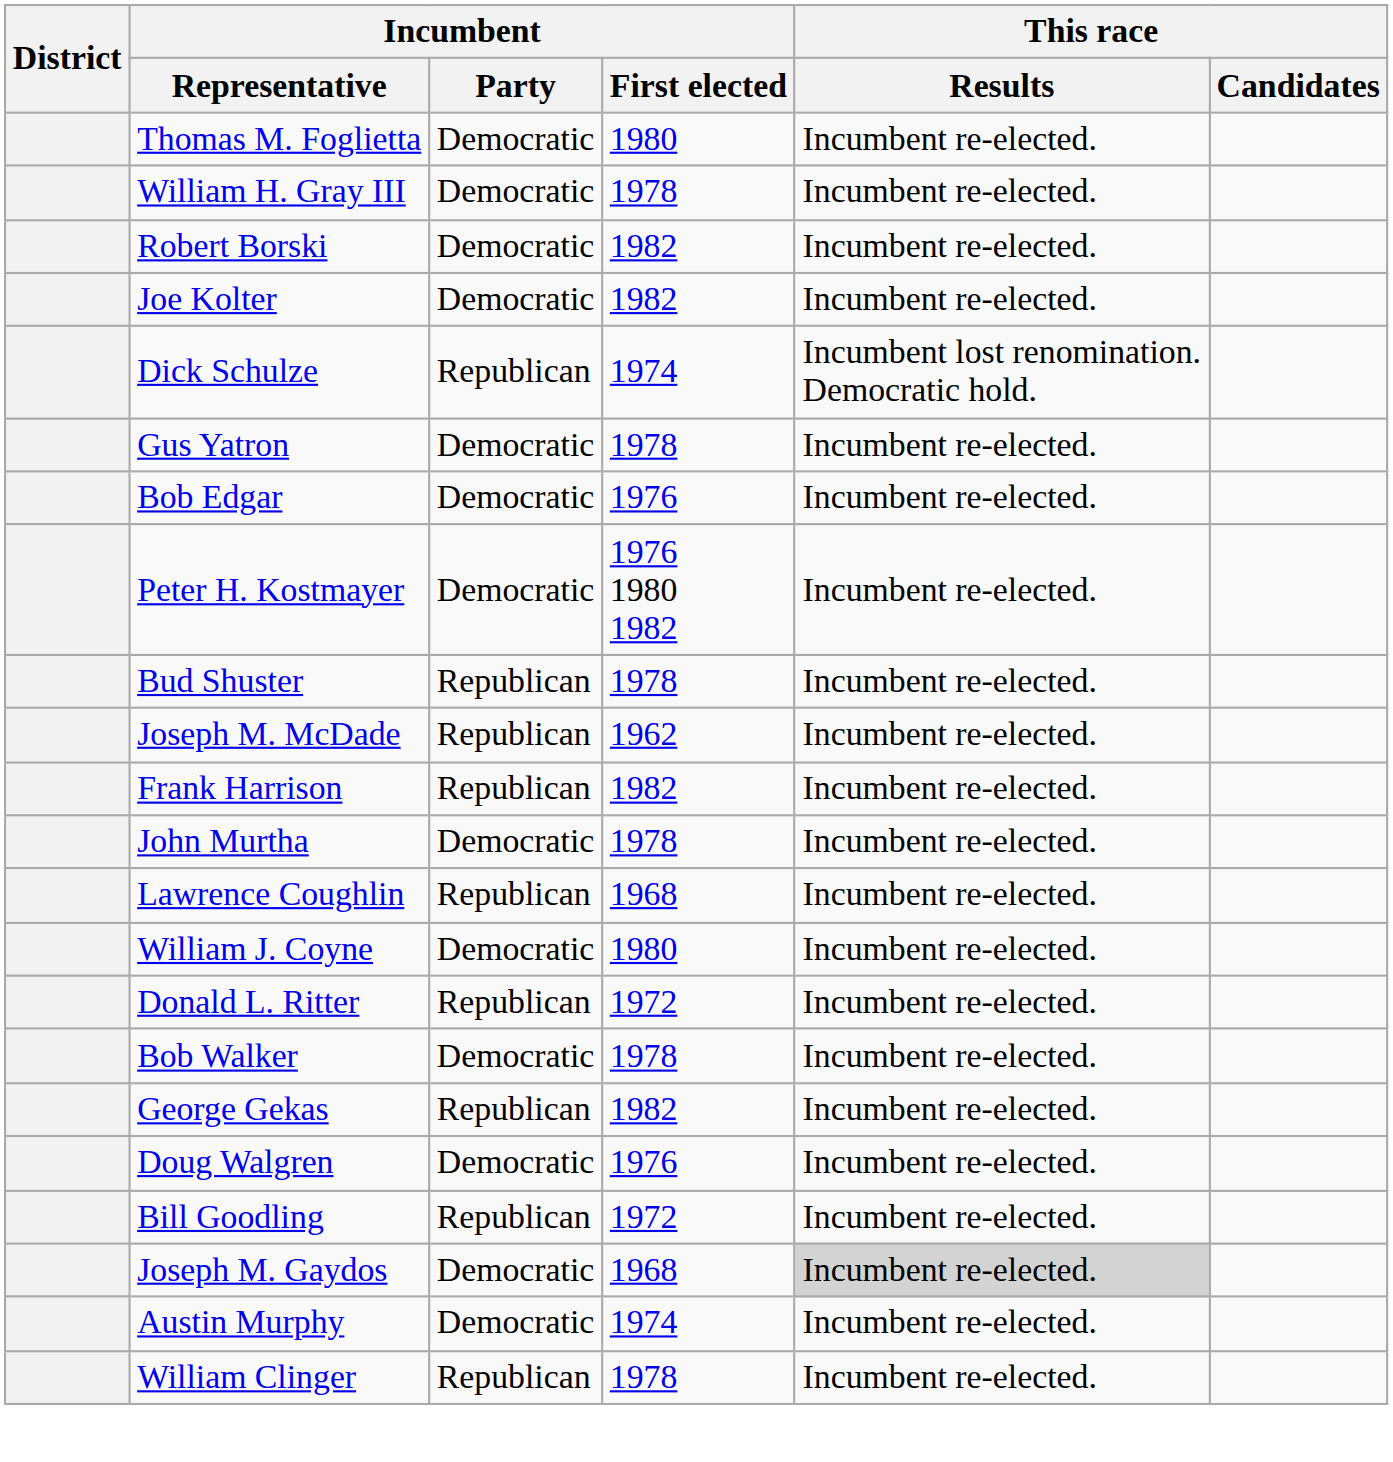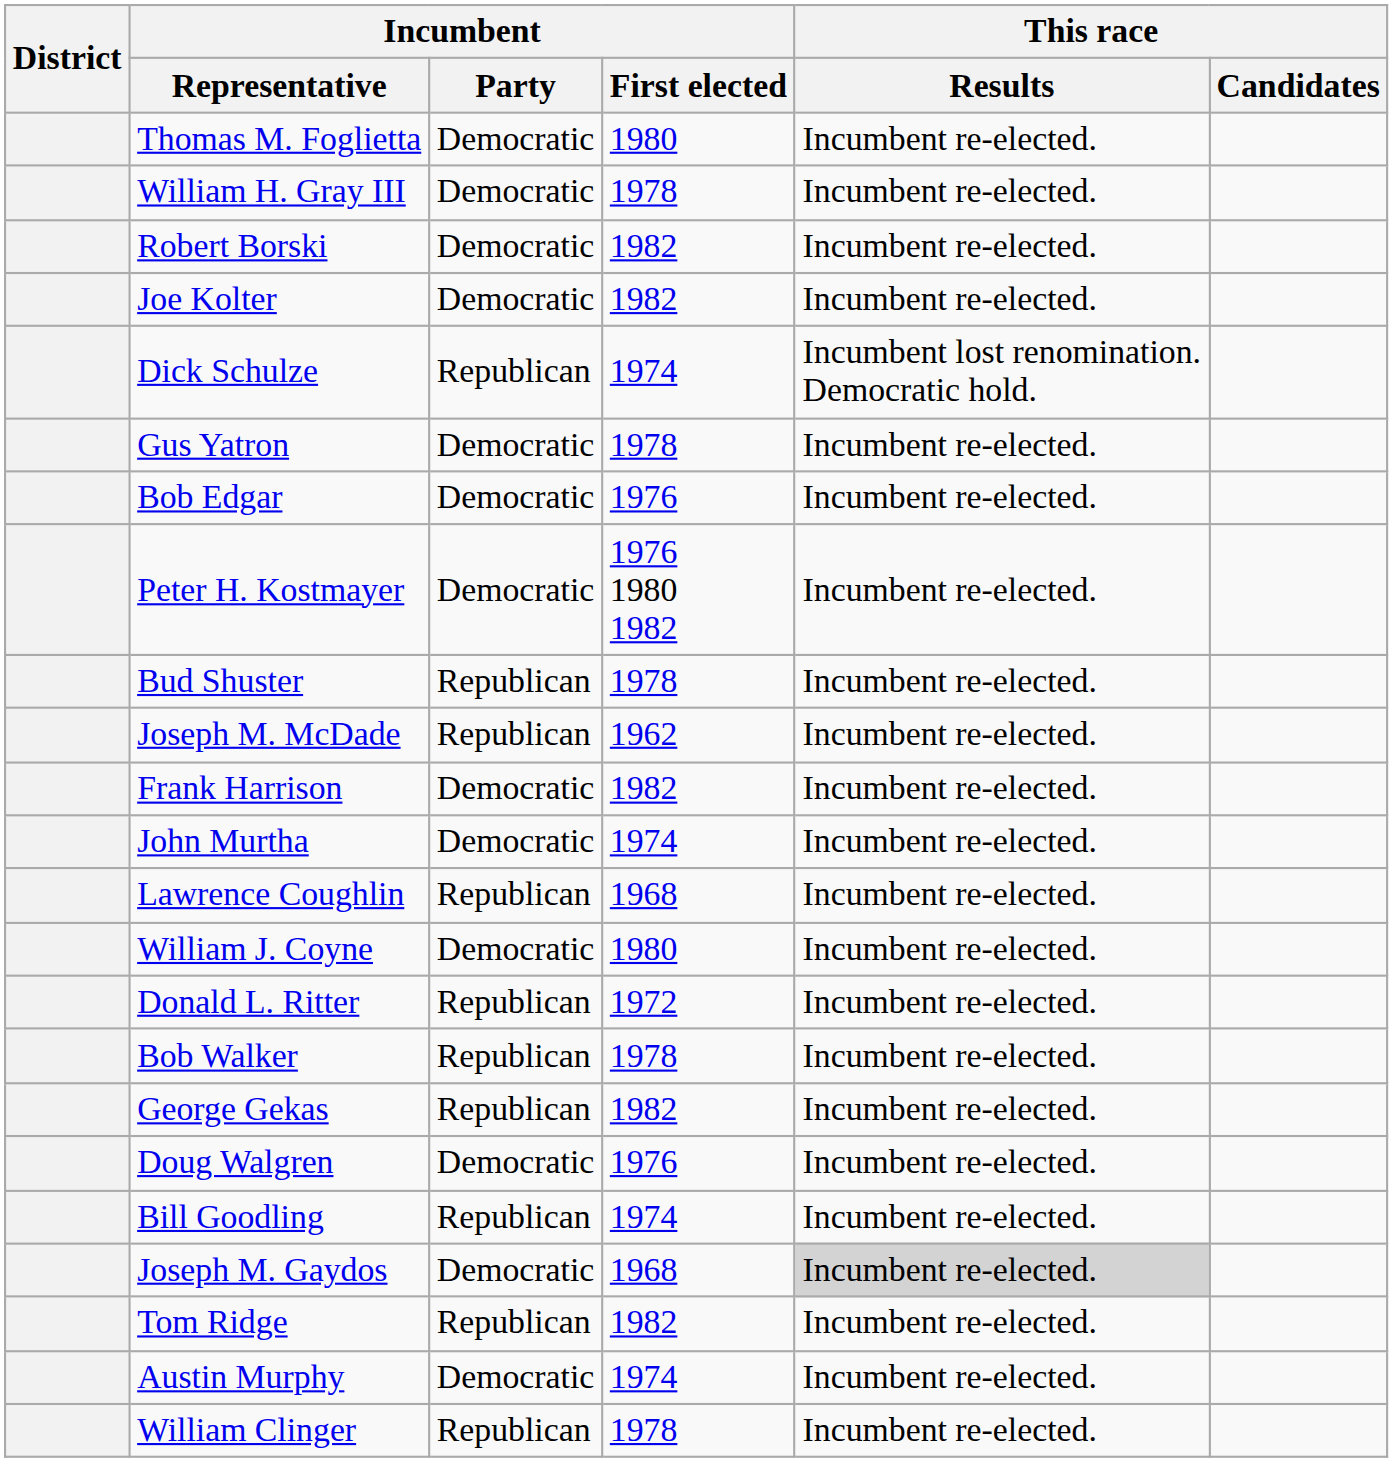Frank Harrison | Incumbent / Party: Republican -> Democratic
John Murtha | Incumbent / First elected: 1978 -> 1974
Bob Walker | Incumbent / Party: Democratic -> Republican
Bill Goodling | Incumbent / First elected: 1972 -> 1974
+ row: Tom Ridge | Republican | 1982 | Incumbent re-elected.
